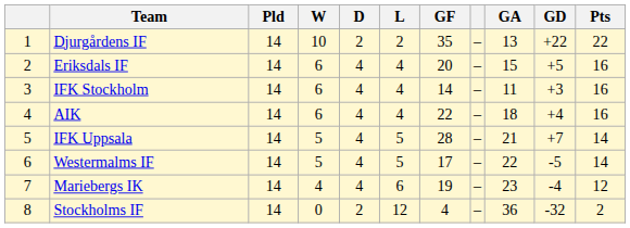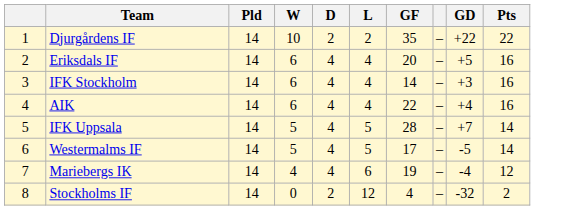- column: GA | 13 | 15 | 11 | 18 | 21 | 22 | 23 | 36
